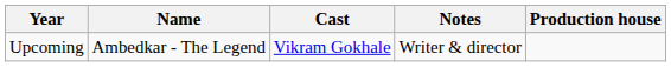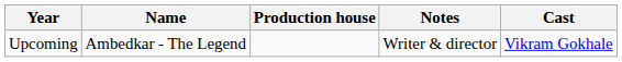columns swapped: Cast <-> Production house
